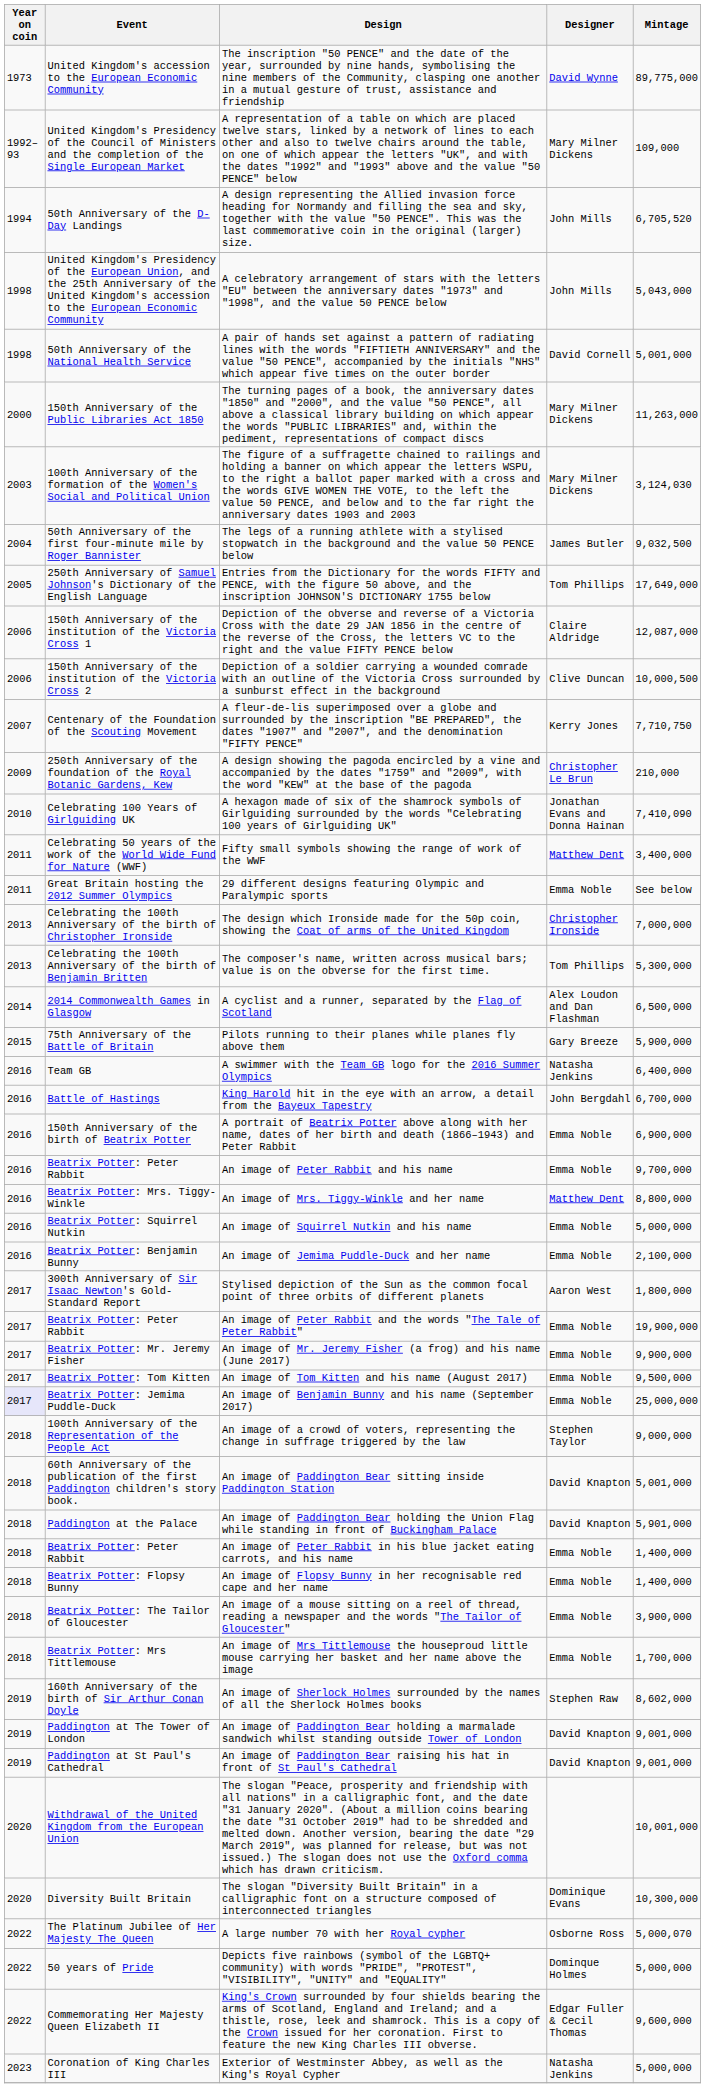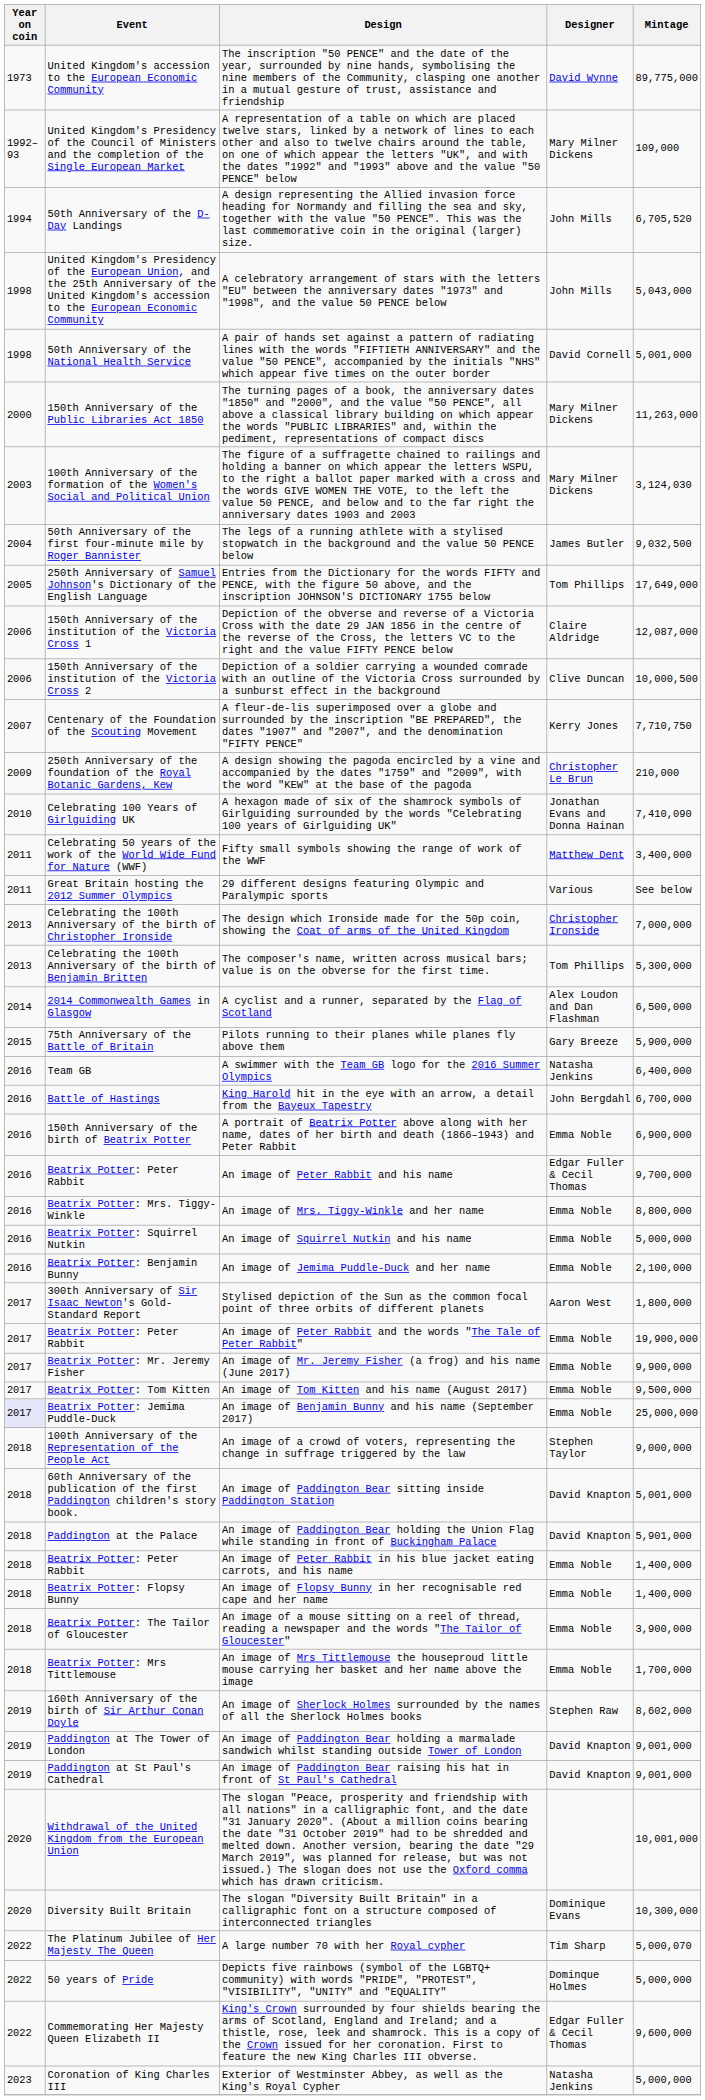29 different designs featuring Olympic and Paralympic sports | Designer: Emma Noble -> Various
An image of Peter Rabbit and his name | Designer: Emma Noble -> Edgar Fuller & Cecil Thomas
An image of Mrs. Tiggy-Winkle and her name | Designer: Matthew Dent -> Emma Noble
A large number 70 with her Royal cypher | Designer: Osborne Ross -> Tim Sharp
